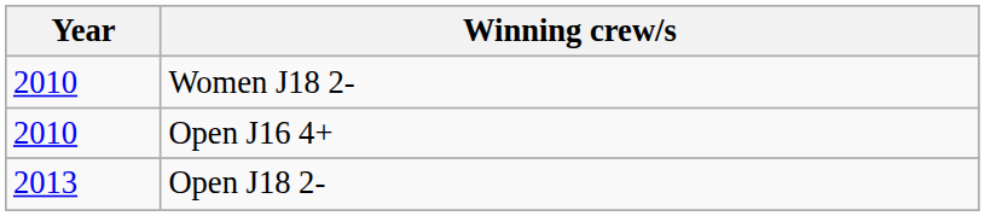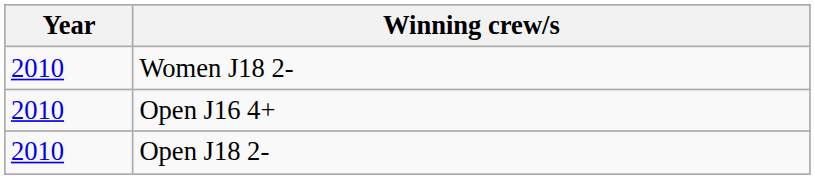Open J18 2- | Year: 2013 -> 2010
